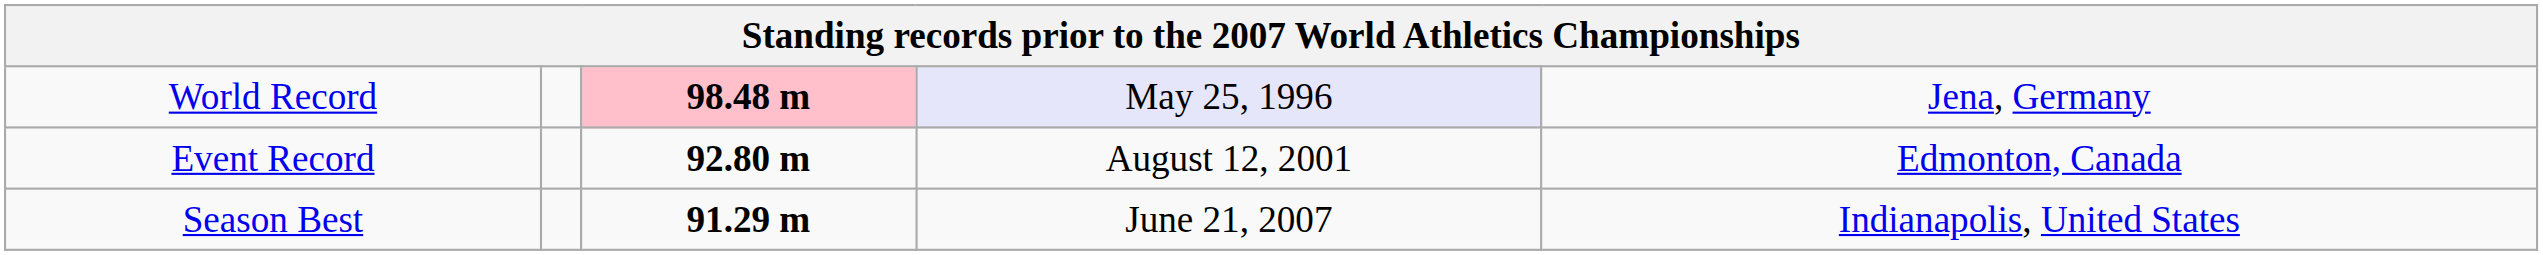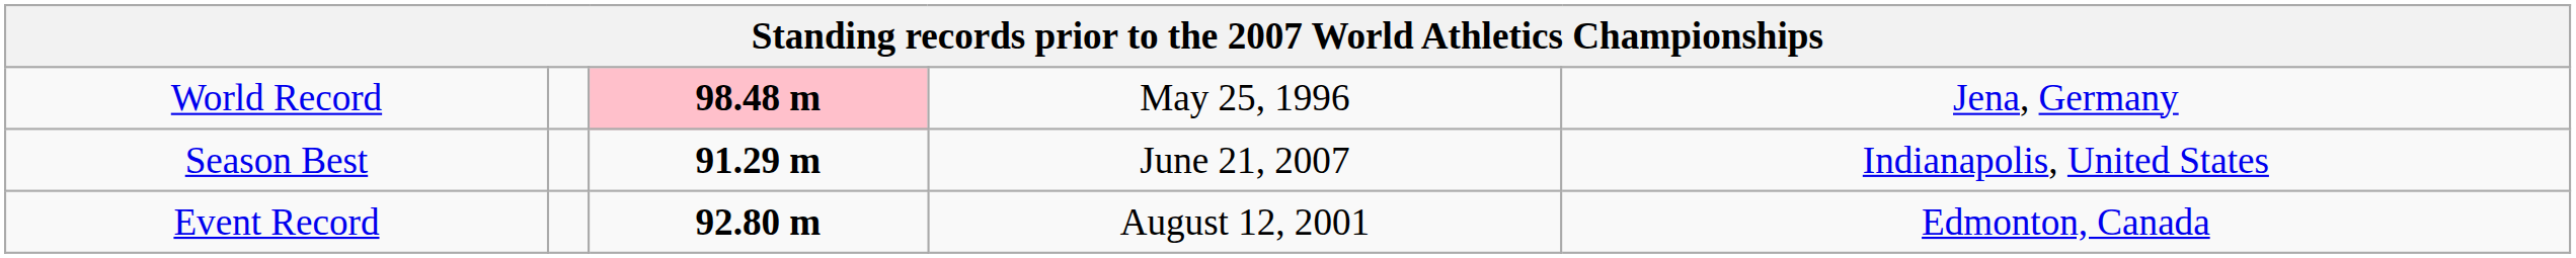World Record | column 4: lavender background -> no background
rows swapped: Event Record <-> Season Best
